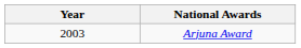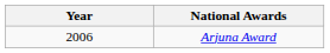Arjuna Award | Year: 2003 -> 2006
